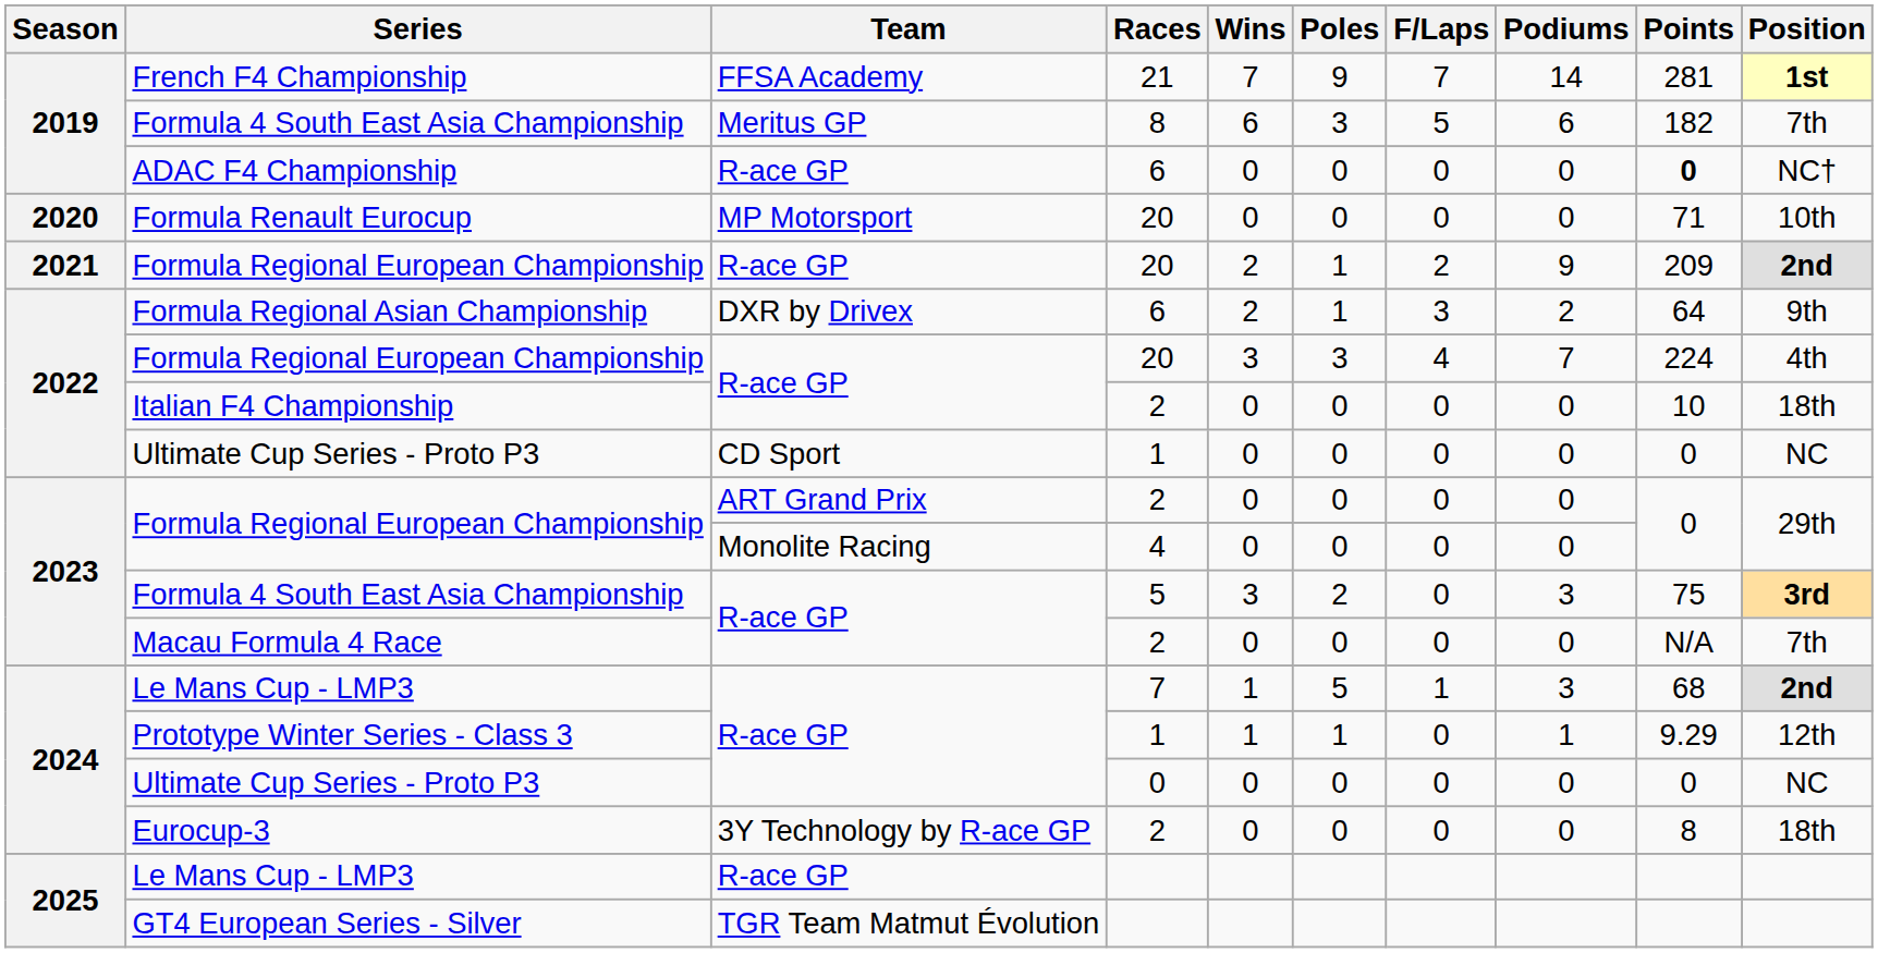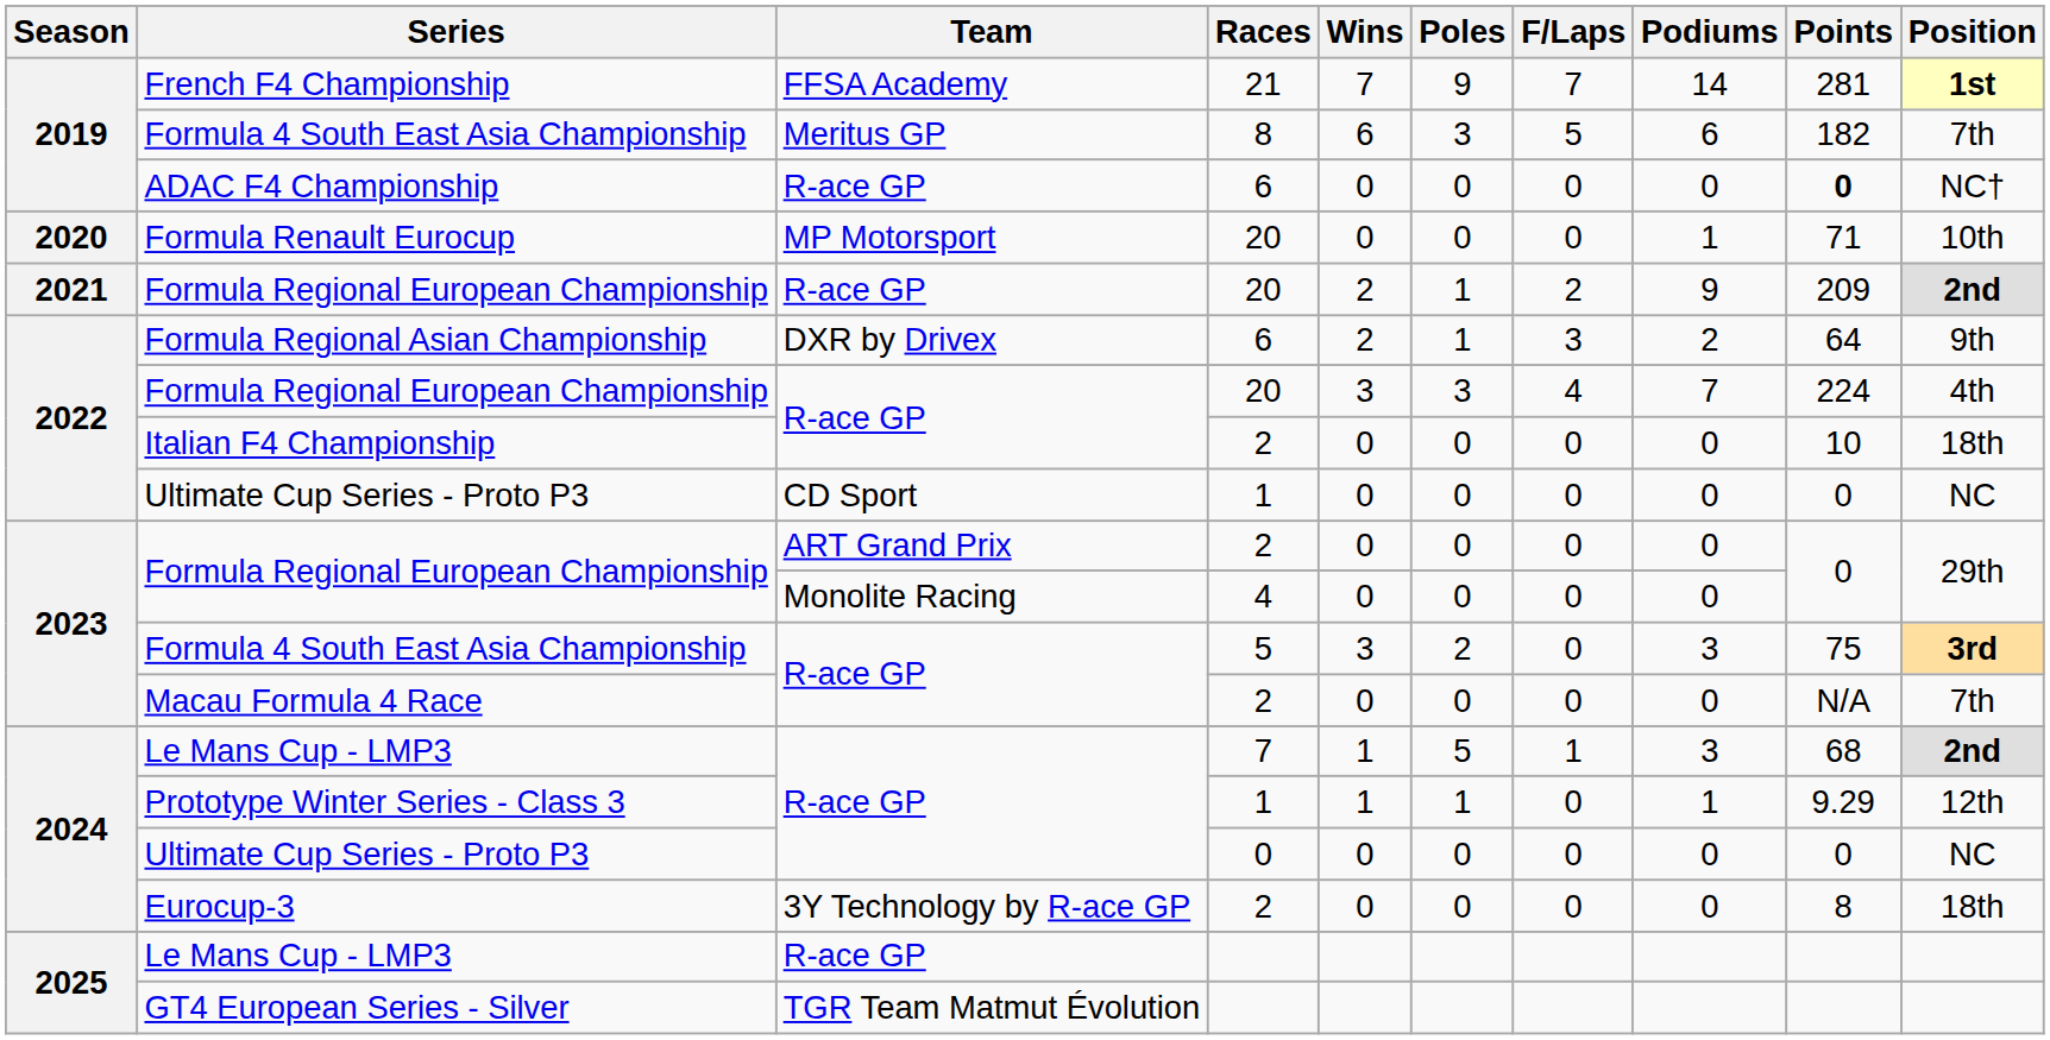Formula Renault Eurocup | Podiums: 0 -> 1
